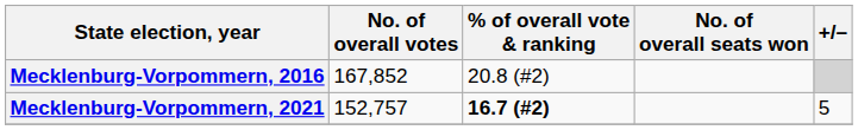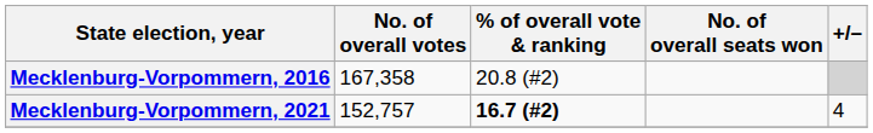Mecklenburg-Vorpommern, 2016 | No. of overall votes: 167,852 -> 167,358
Mecklenburg-Vorpommern, 2021 | +/–: 5 -> 4
